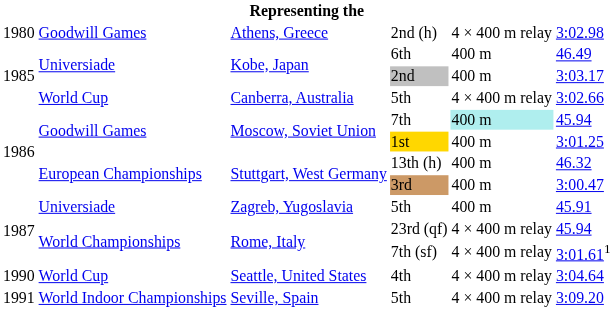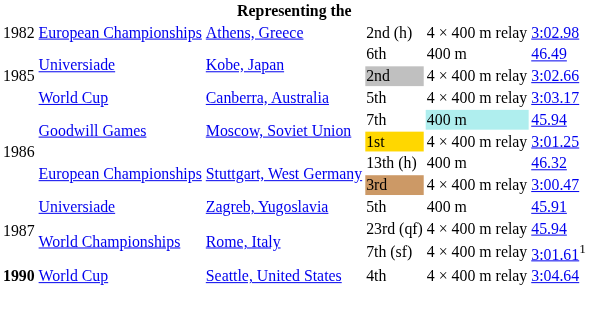2nd (h) | column 1: 1980 -> 1982
2nd (h) | column 2: Goodwill Games -> European Championships
2nd | column 5: 400 m -> 4 × 400 m relay
2nd | column 6: 3:03.17 -> 3:02.66
Canberra, Australia / 5th | column 6: 3:02.66 -> 3:03.17
1st | column 5: 400 m -> 4 × 400 m relay
3rd | column 5: 400 m -> 4 × 400 m relay
4th | column 1: normal -> bold
- row: 1991 | World Indoor Championships | Seville, Spain | 5th | 4 × 400 m relay | 3:09.20
